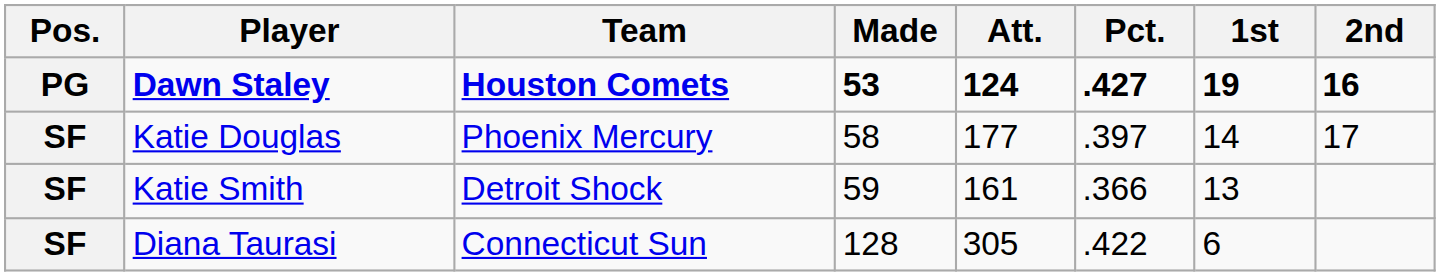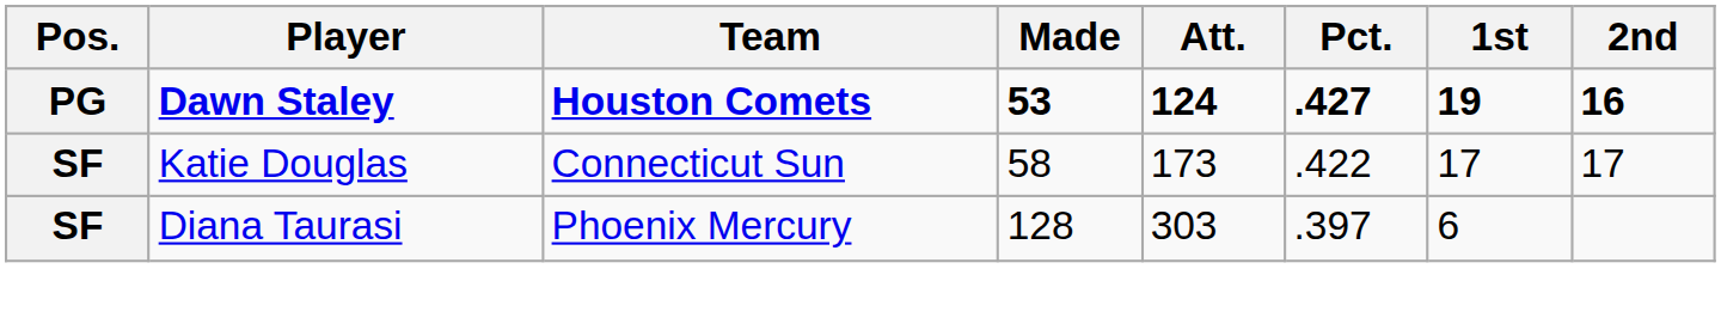Katie Douglas | Team: Phoenix Mercury -> Connecticut Sun
Katie Douglas | Att.: 177 -> 173
Katie Douglas | Pct.: .397 -> .422
Katie Douglas | 1st: 14 -> 17
- row: SF | Katie Smith | Detroit Shock | 59 | 161 | .366 | 13
Diana Taurasi | Team: Connecticut Sun -> Phoenix Mercury
Diana Taurasi | Att.: 305 -> 303
Diana Taurasi | Pct.: .422 -> .397
